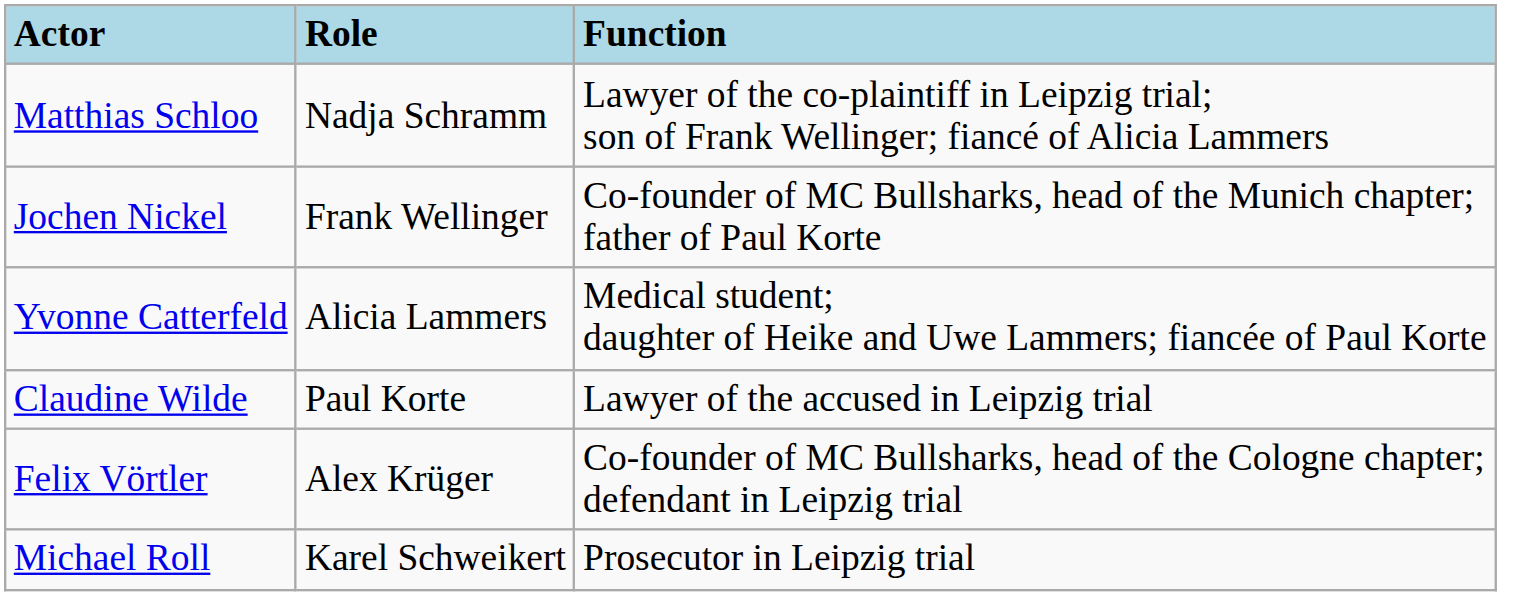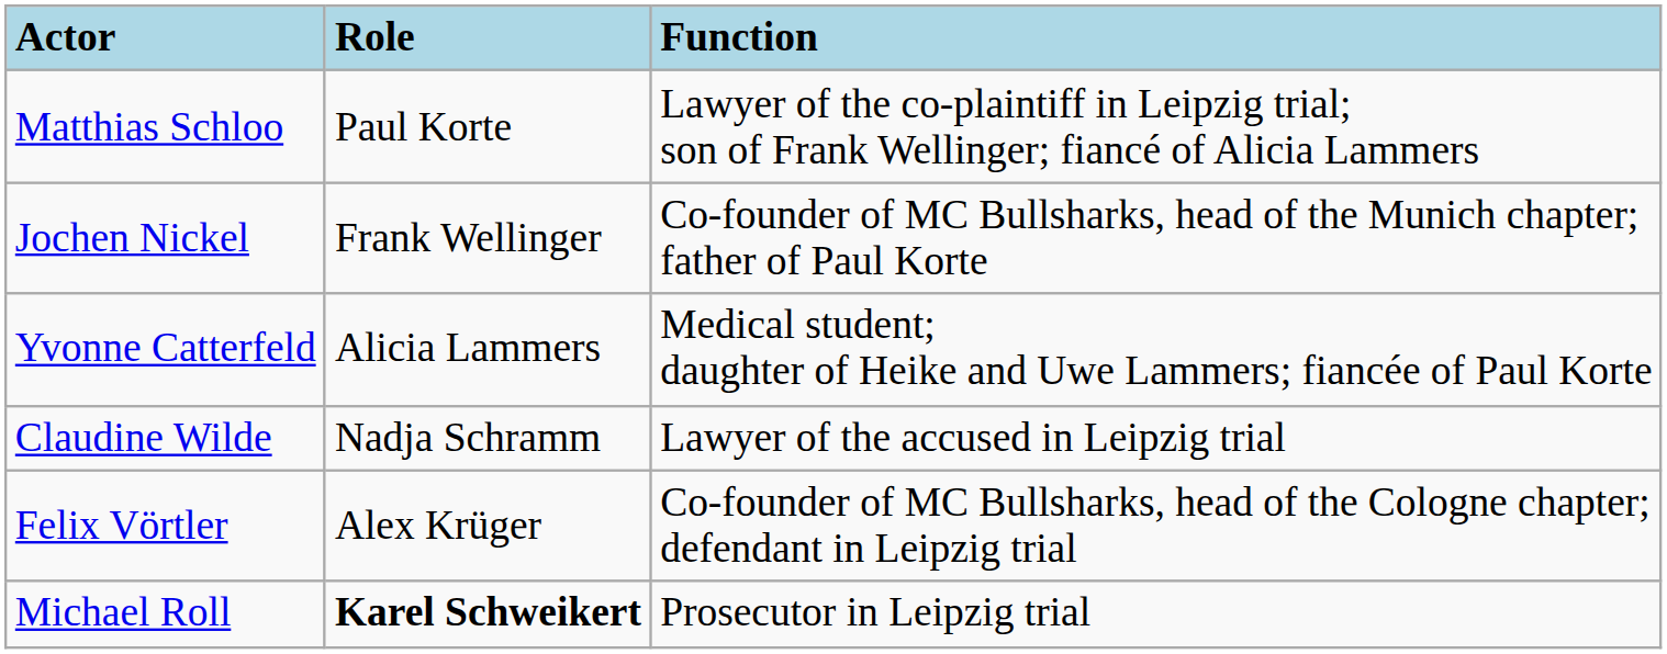Matthias Schloo | Role: Nadja Schramm -> Paul Korte
Claudine Wilde | Role: Paul Korte -> Nadja Schramm
Michael Roll | Role: normal -> bold
